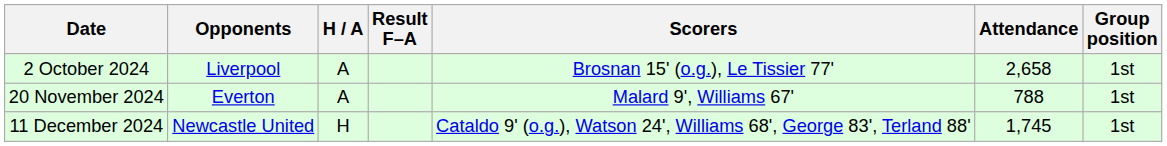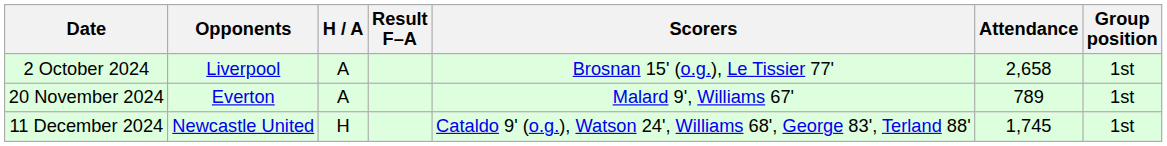20 November 2024 | Attendance: 788 -> 789
